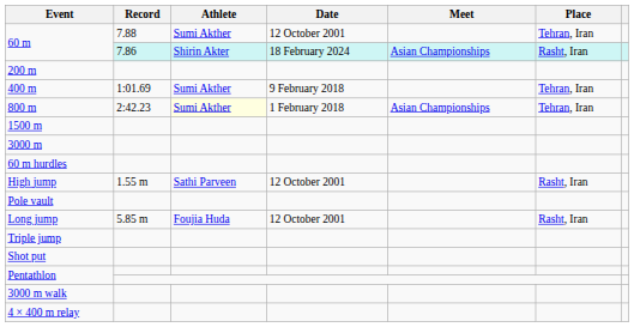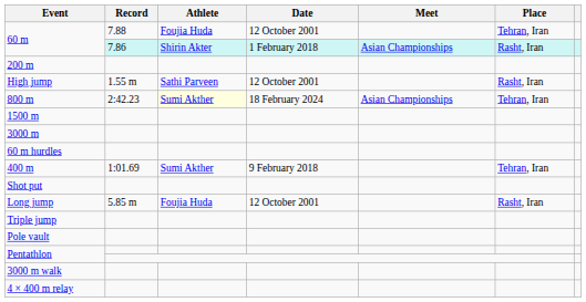60 m / 7.88 | Athlete: Sumi Akther -> Foujia Huda
60 m / 7.86 | Date: 18 February 2024 -> 1 February 2018
rows swapped: 400 m <-> High jump
800 m | Date: 1 February 2018 -> 18 February 2024
rows swapped: Pole vault <-> Shot put
